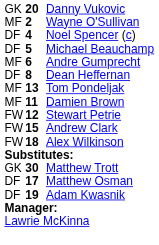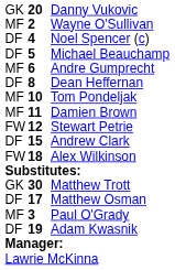Tom Pondeljak | column 2: 13 -> 10
Andrew Clark | column 1: FW -> DF
+ row: MF | 3 | Paul O'Grady
